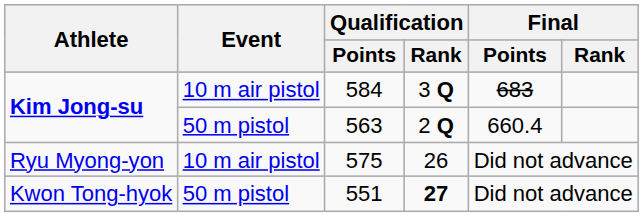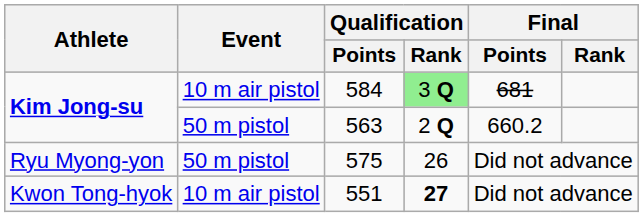584 | Qualification / Rank: no background -> lightgreen background
584 | Final / Points: 683 -> 681
563 | Final / Points: 660.4 -> 660.2
575 | Event: 10 m air pistol -> 50 m pistol
551 | Event: 50 m pistol -> 10 m air pistol
